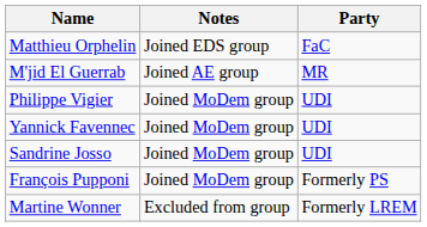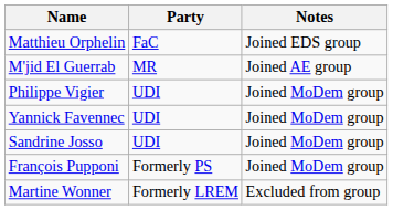columns swapped: Party <-> Notes
